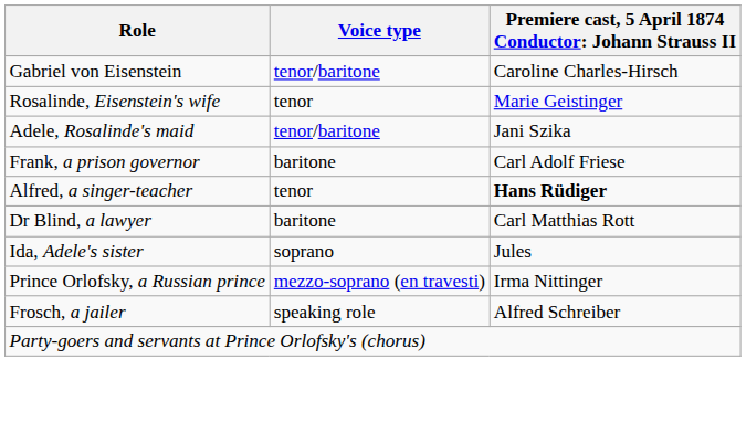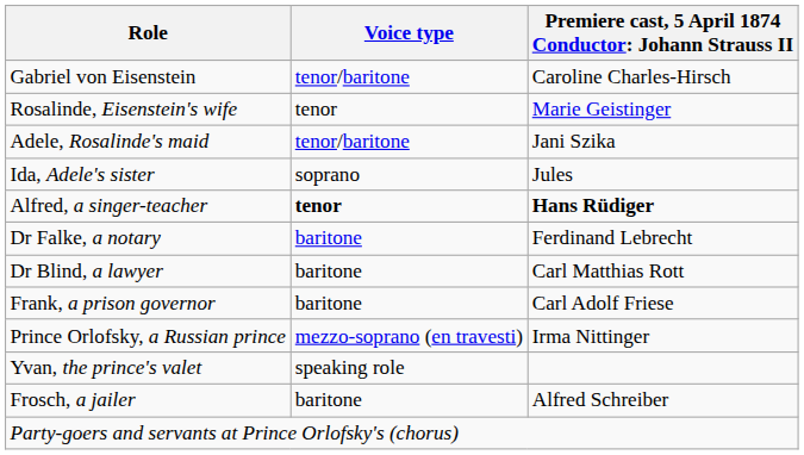rows swapped: Ida, Adele's sister <-> Frank, a prison governor
Alfred, a singer-teacher | Voice type: normal -> bold
+ row: Dr Falke, a notary | baritone | Ferdinand Lebrecht
+ row: Yvan, the prince's valet | speaking role
Frosch, a jailer | Voice type: speaking role -> baritone
